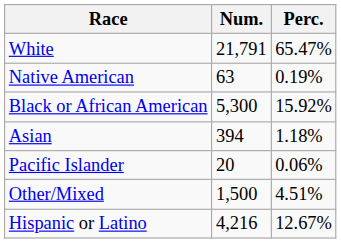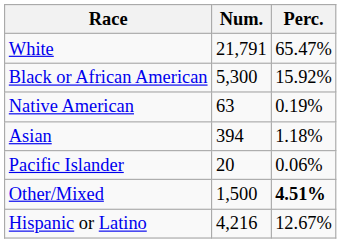rows swapped: Black or African American <-> Native American
Other/Mixed | Perc.: normal -> bold
